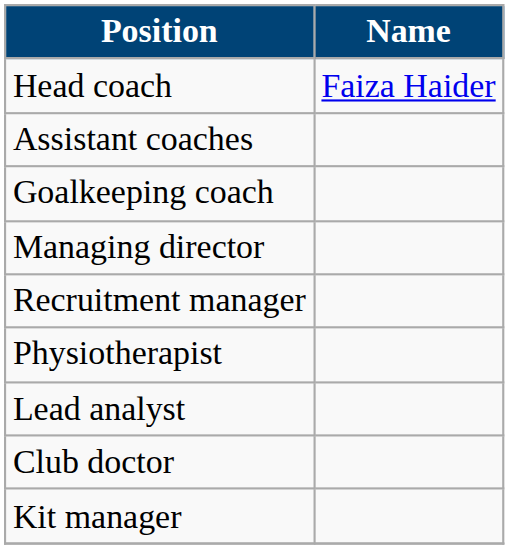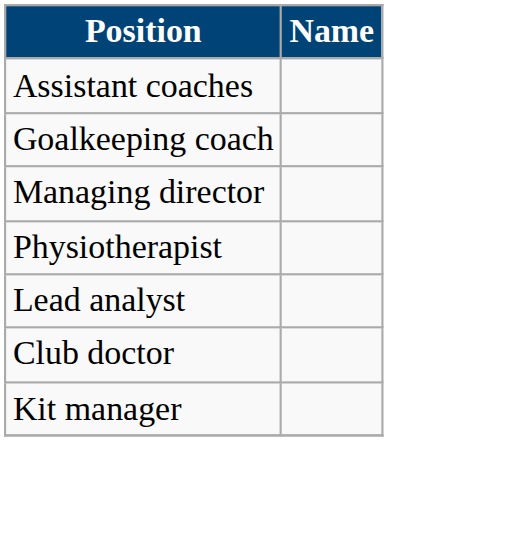- row: Head coach | Faiza Haider
- row: Recruitment manager
